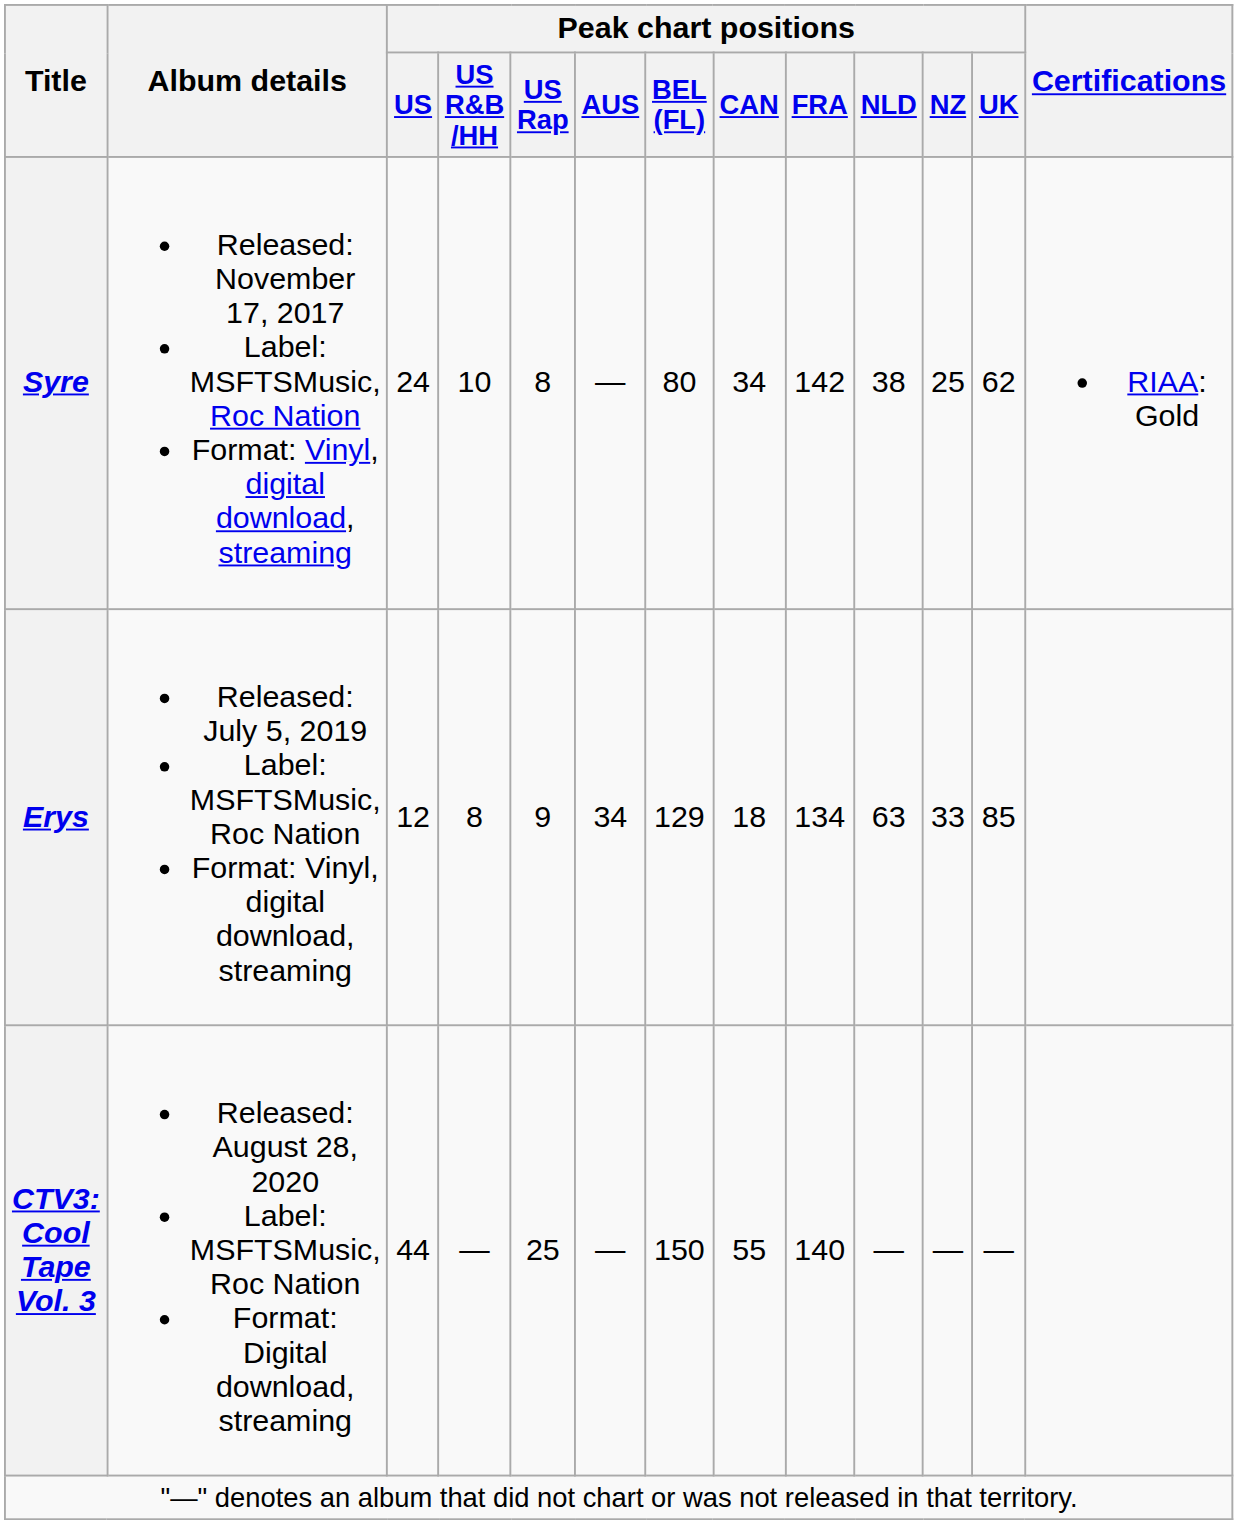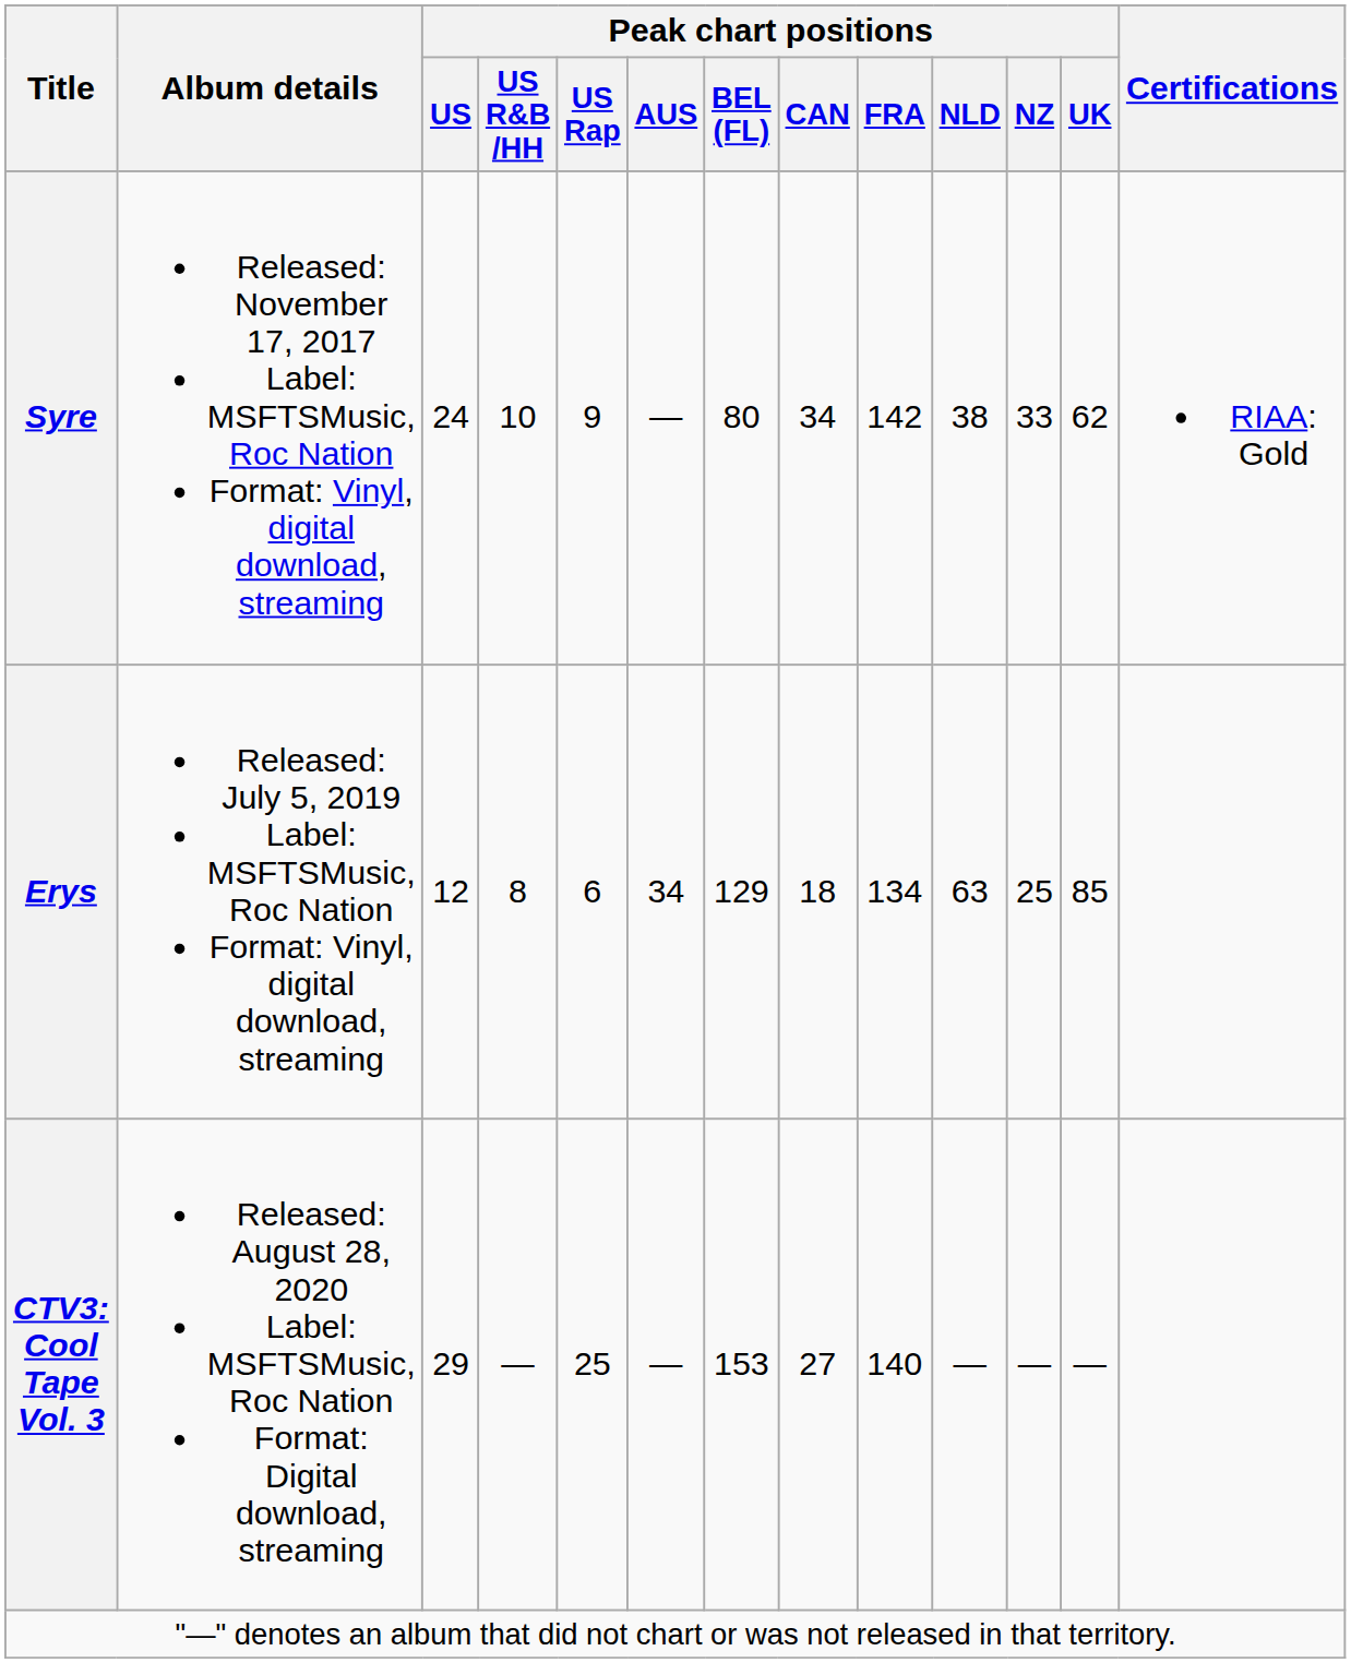Syre | Peak chart positions / US Rap: 8 -> 9
Syre | Peak chart positions / NZ: 25 -> 33
Erys | Peak chart positions / US Rap: 9 -> 6
Erys | Peak chart positions / NZ: 33 -> 25
CTV3: Cool Tape Vol. 3 | Peak chart positions / US: 44 -> 29
CTV3: Cool Tape Vol. 3 | Peak chart positions / BEL (FL): 150 -> 153
CTV3: Cool Tape Vol. 3 | Peak chart positions / CAN: 55 -> 27
